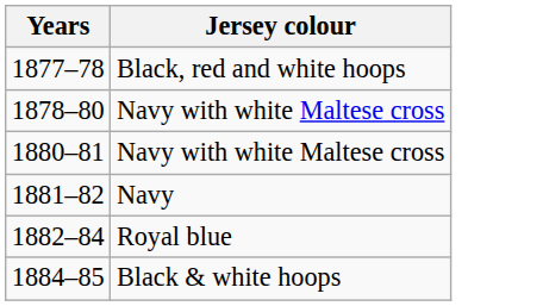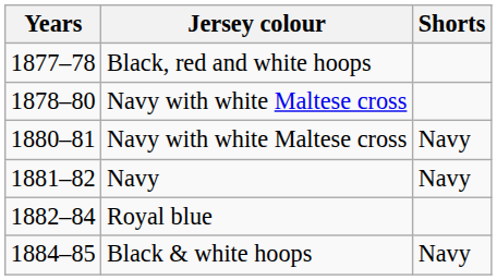+ column: Shorts | Navy | Navy | Navy
